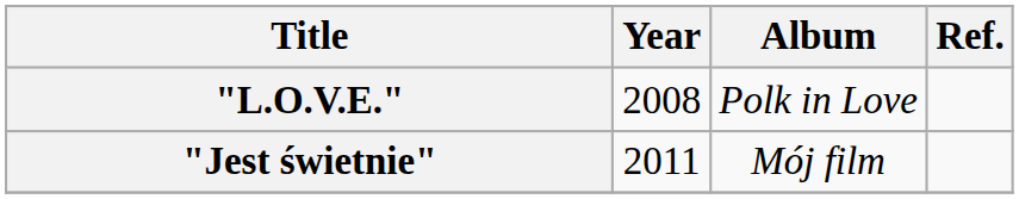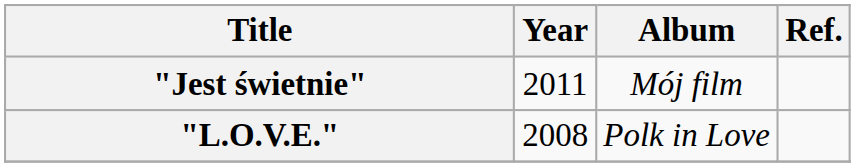rows swapped: "L.O.V.E." <-> "Jest świetnie"
